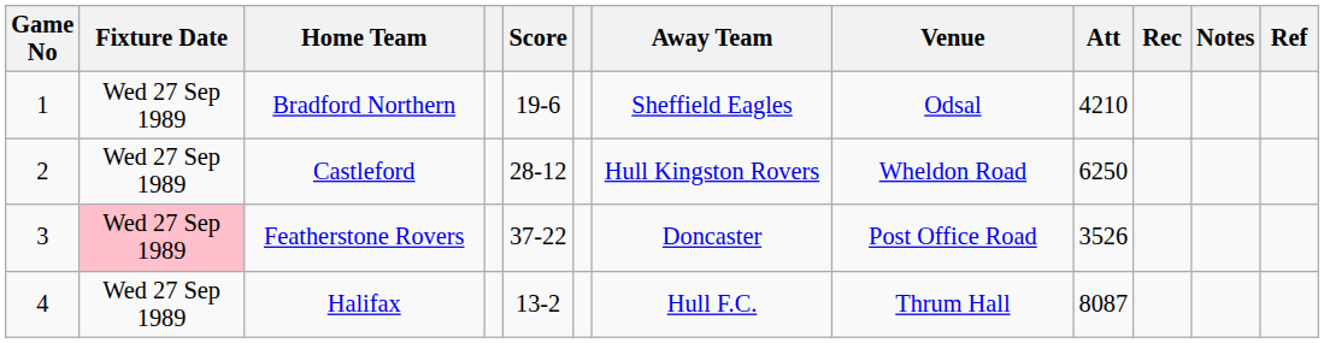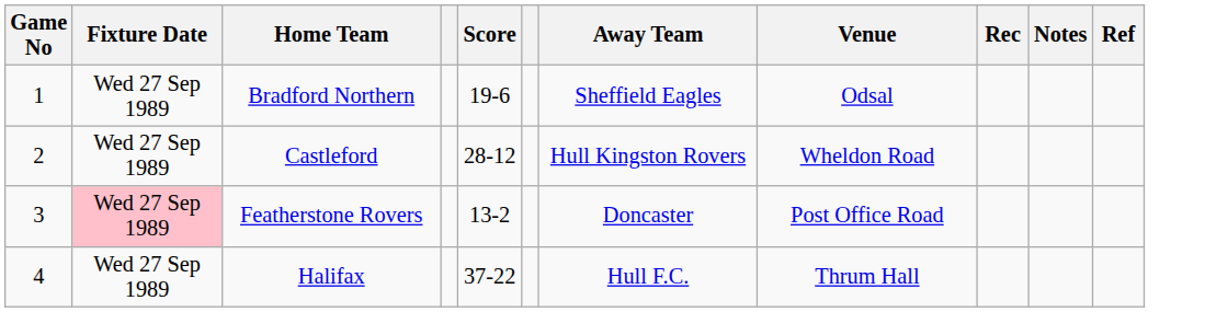- column: Att | 4210 | 6250 | 3526 | 8087
Featherstone Rovers | Score: 37-22 -> 13-2
Halifax | Score: 13-2 -> 37-22
